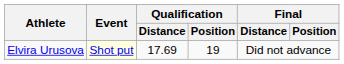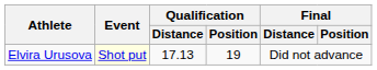Elvira Urusova | Qualification / Distance: 17.69 -> 17.13
